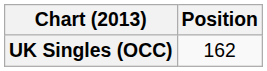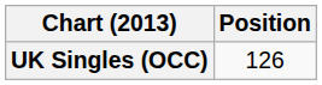UK Singles (OCC) | Position: 162 -> 126
